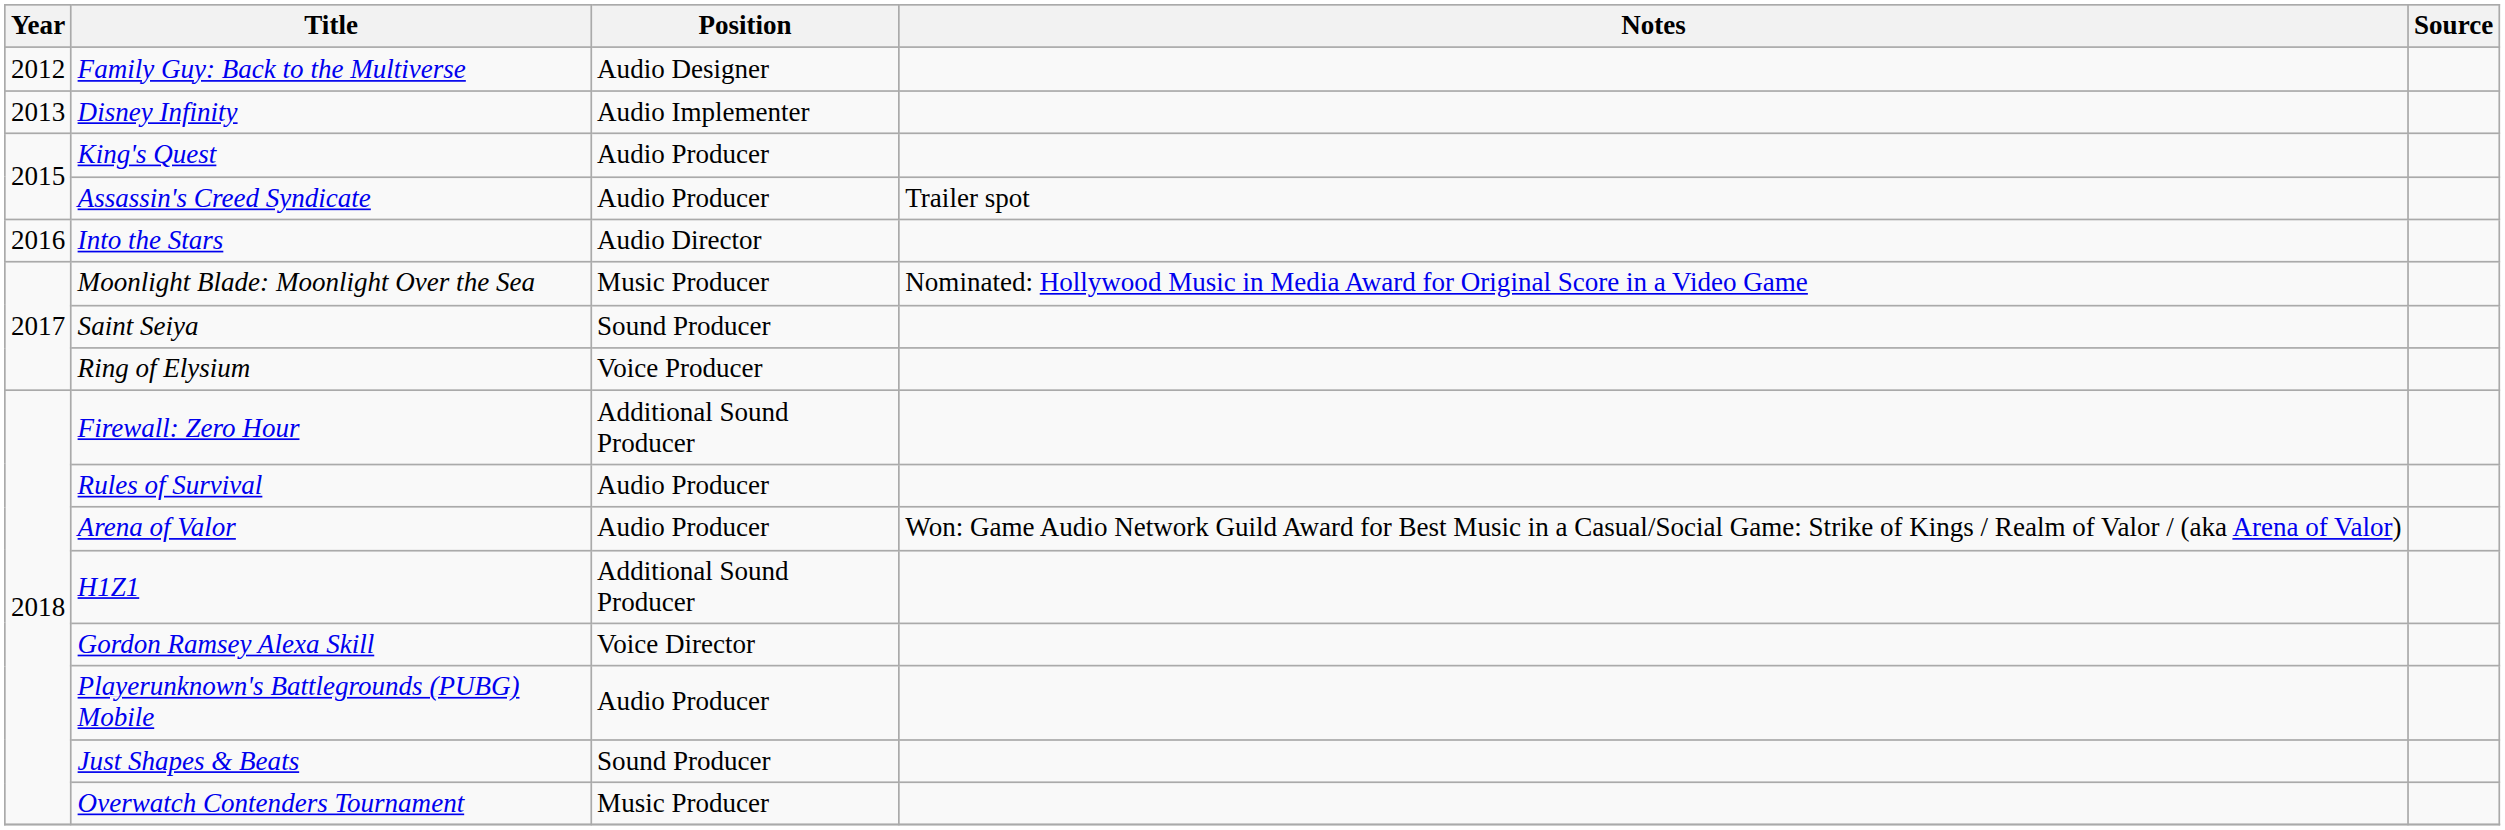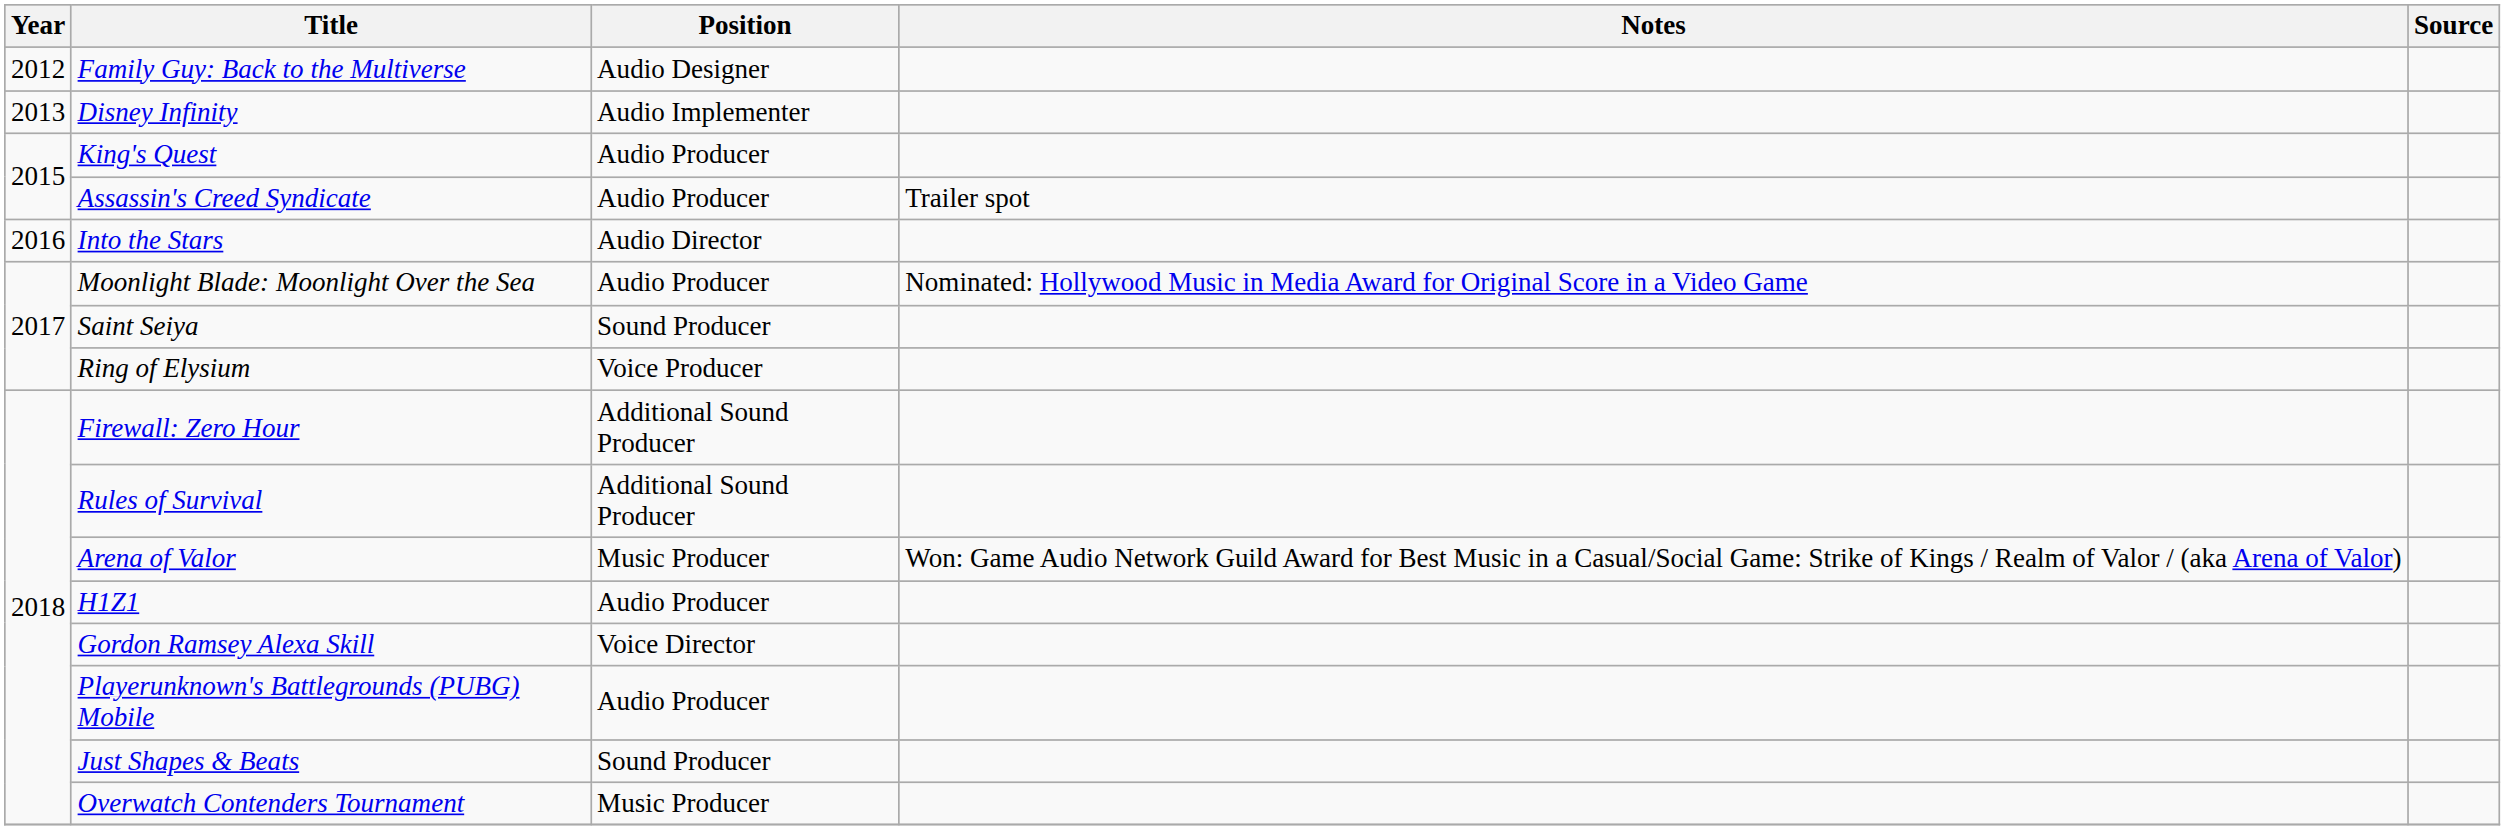Moonlight Blade: Moonlight Over the Sea | Position: Music Producer -> Audio Producer
Rules of Survival | Position: Audio Producer -> Additional Sound Producer
Arena of Valor | Position: Audio Producer -> Music Producer
H1Z1 | Position: Additional Sound Producer -> Audio Producer
